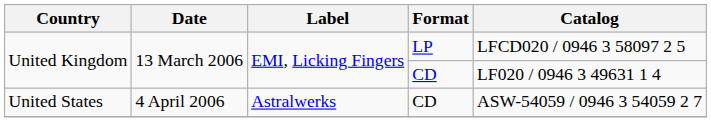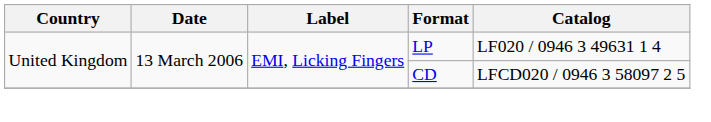United Kingdom / LP | Catalog: LFCD020 / 0946 3 58097 2 5 -> LF020 / 0946 3 49631 1 4
United Kingdom / CD | Catalog: LF020 / 0946 3 49631 1 4 -> LFCD020 / 0946 3 58097 2 5
- row: United States | 4 April 2006 | Astralwerks | CD | ASW-54059 / 0946 3 54059 2 7
